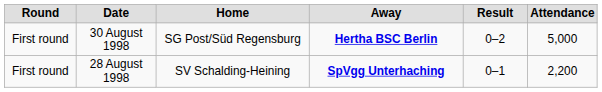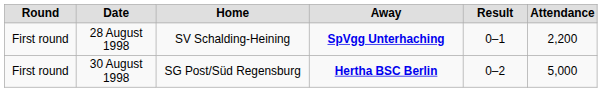rows swapped: 28 August 1998 <-> 30 August 1998
